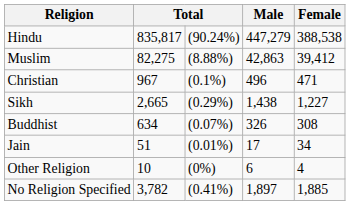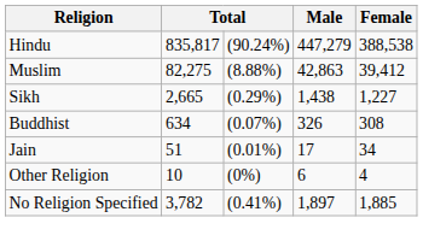- row: Christian | 967 | (0.1%) | 496 | 471
